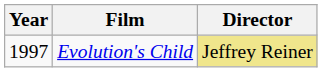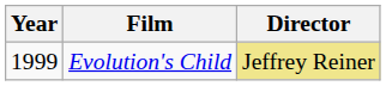Evolution's Child | Year: 1997 -> 1999
